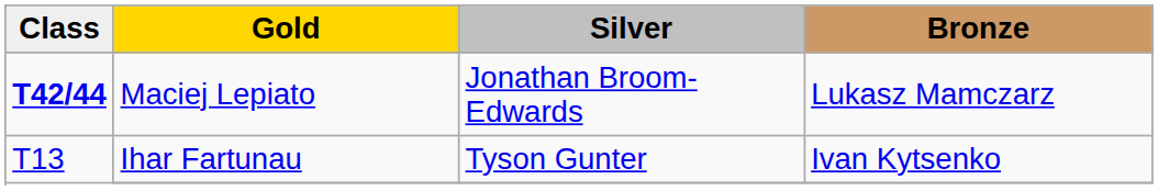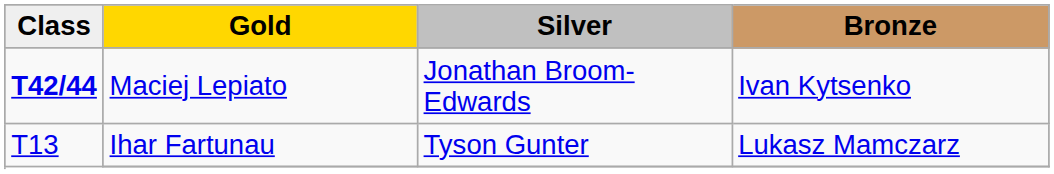Maciej Lepiato | Bronze: Lukasz Mamczarz -> Ivan Kytsenko
Ihar Fartunau | Bronze: Ivan Kytsenko -> Lukasz Mamczarz
